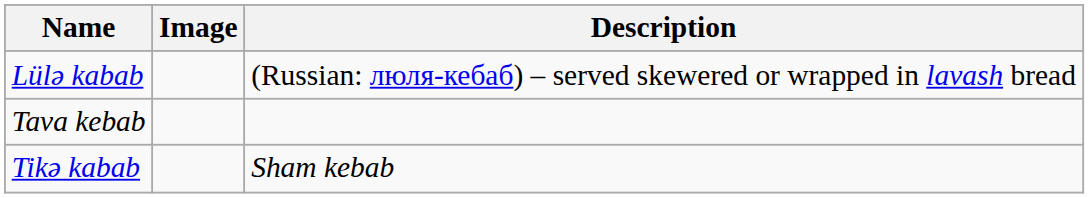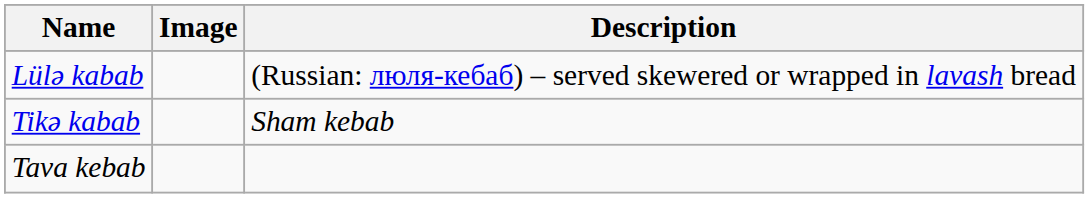rows swapped: Tikə kabab <-> Tava kebab
